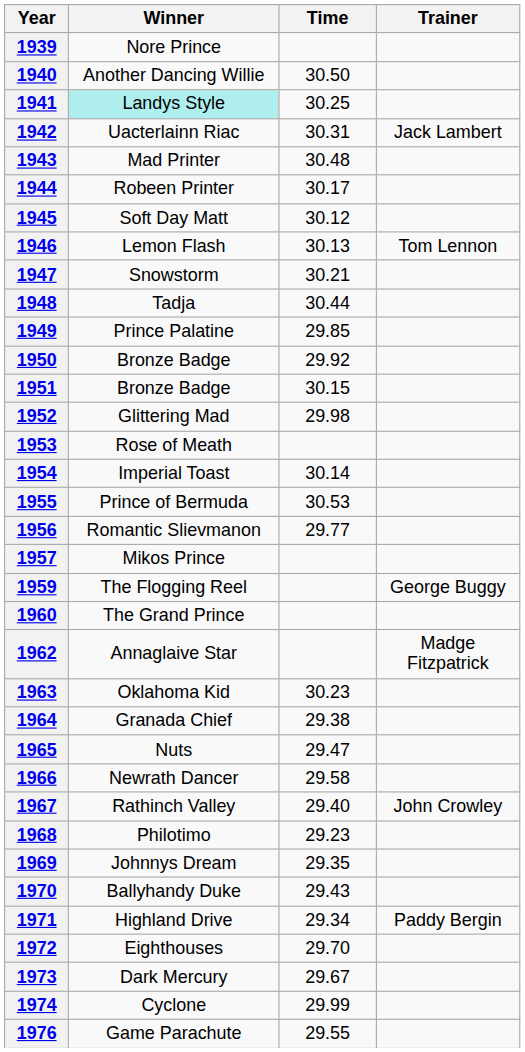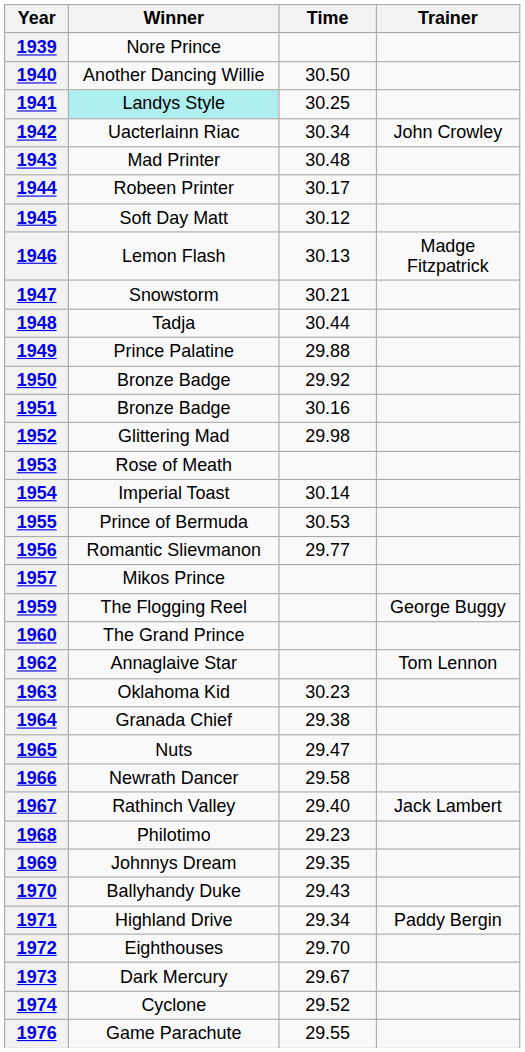1942 | Time: 30.31 -> 30.34
1942 | Trainer: Jack Lambert -> John Crowley
1946 | Trainer: Tom Lennon -> Madge Fitzpatrick
1949 | Time: 29.85 -> 29.88
1951 | Time: 30.15 -> 30.16
1962 | Trainer: Madge Fitzpatrick -> Tom Lennon
1967 | Trainer: John Crowley -> Jack Lambert
1974 | Time: 29.99 -> 29.52
